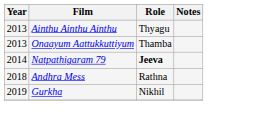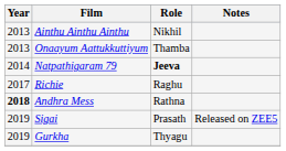Ainthu Ainthu Ainthu | Role: Thyagu -> Nikhil
+ row: 2017 | Richie | Raghu
Andhra Mess | Year: normal -> bold
+ row: 2019 | Sigai | Prasath | Released on ZEE5
Gurkha | Role: Nikhil -> Thyagu
